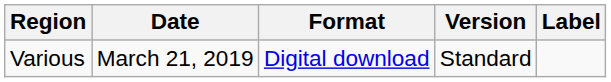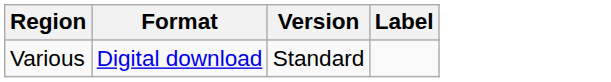- column: Date | March 21, 2019
